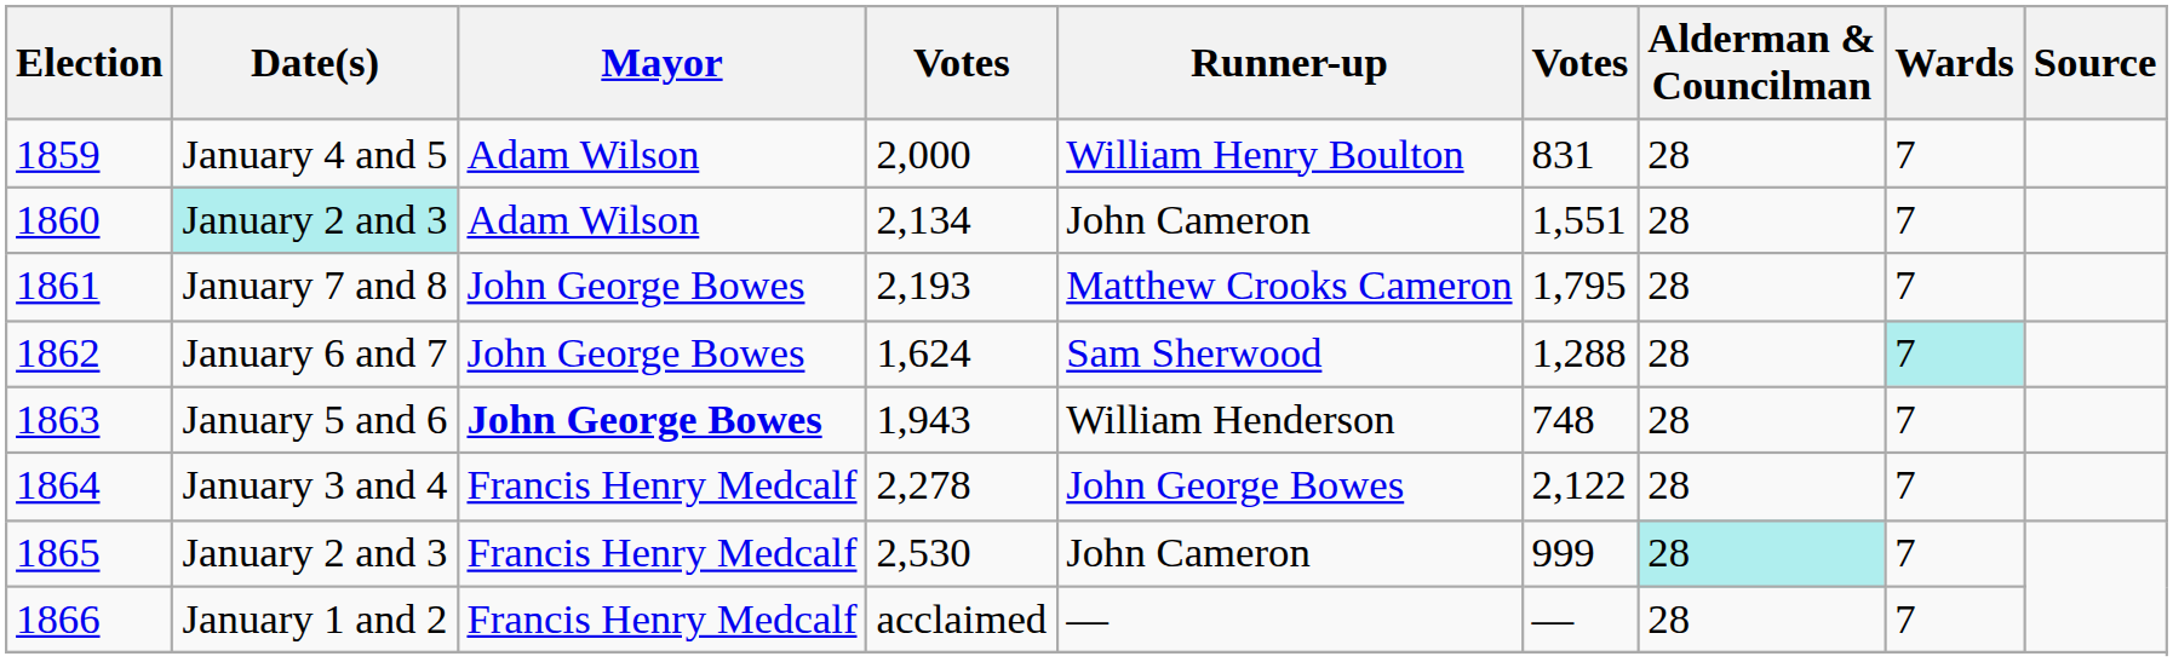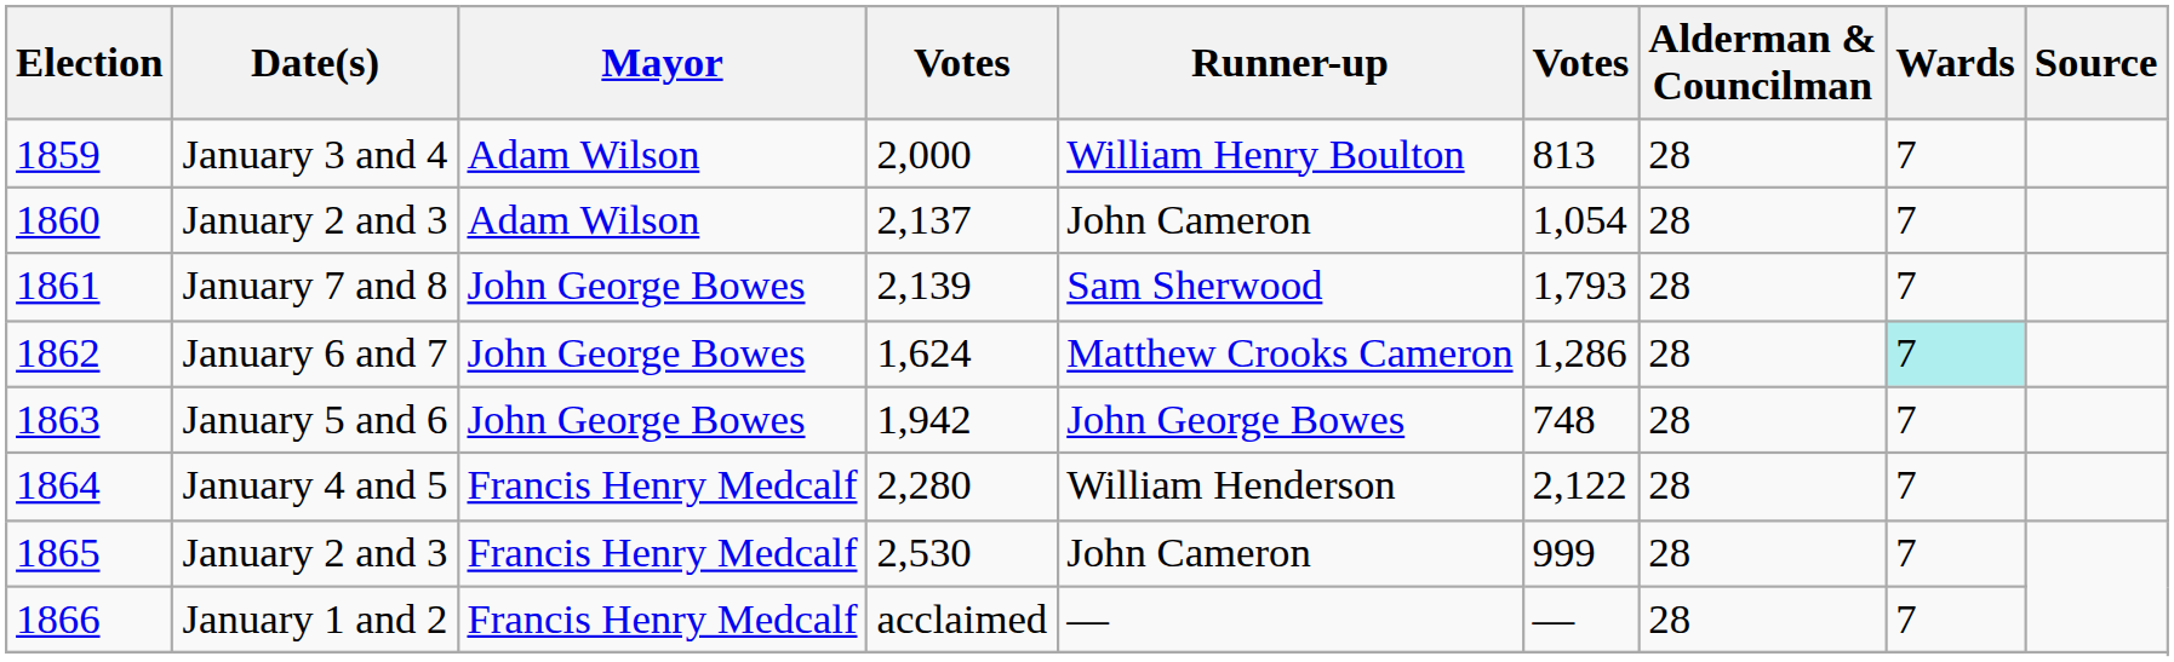1859 | Date(s): January 4 and 5 -> January 3 and 4
1859 | column 6: 831 -> 813
1860 | Date(s): paleturquoise background -> no background
1860 | column 4: 2,134 -> 2,137
1860 | column 6: 1,551 -> 1,054
1861 | column 4: 2,193 -> 2,139
1861 | Runner-up: Matthew Crooks Cameron -> Sam Sherwood
1861 | column 6: 1,795 -> 1,793
1862 | Runner-up: Sam Sherwood -> Matthew Crooks Cameron
1862 | column 6: 1,288 -> 1,286
1863 | Mayor: bold -> normal
1863 | column 4: 1,943 -> 1,942
1863 | Runner-up: William Henderson -> John George Bowes
1864 | Date(s): January 3 and 4 -> January 4 and 5
1864 | column 4: 2,278 -> 2,280
1864 | Runner-up: John George Bowes -> William Henderson
1865 | Alderman & Councilman: paleturquoise background -> no background
